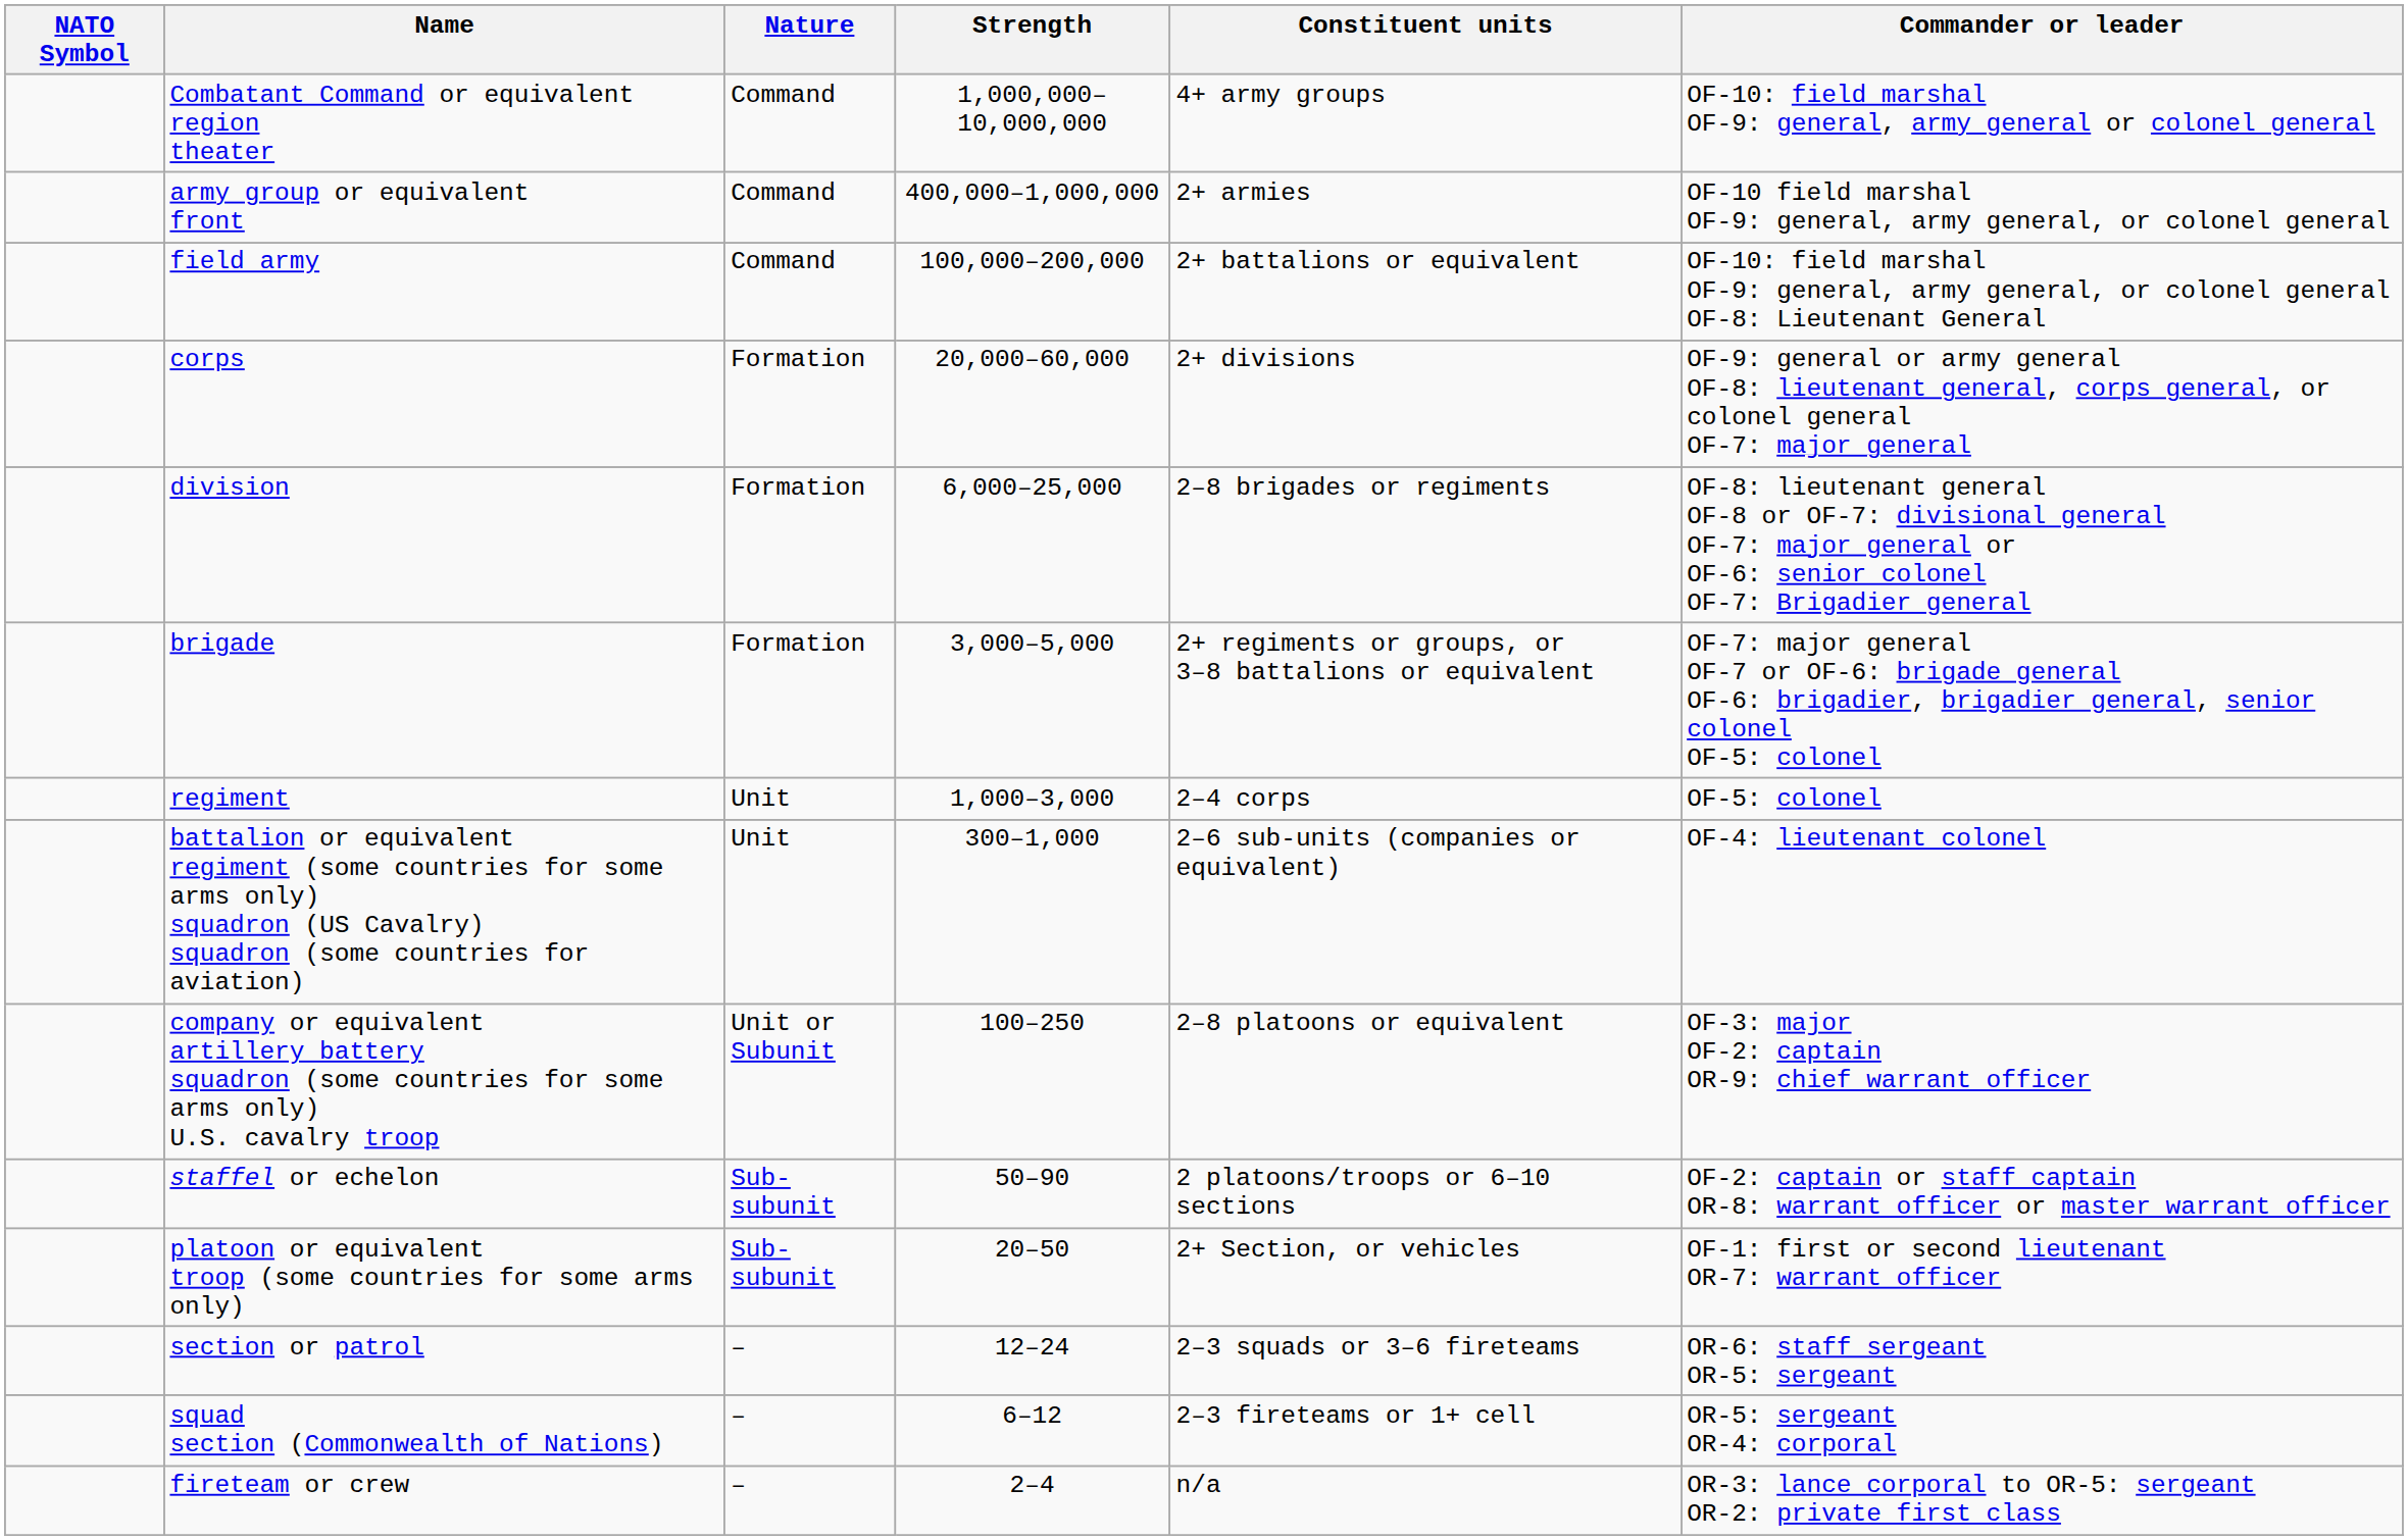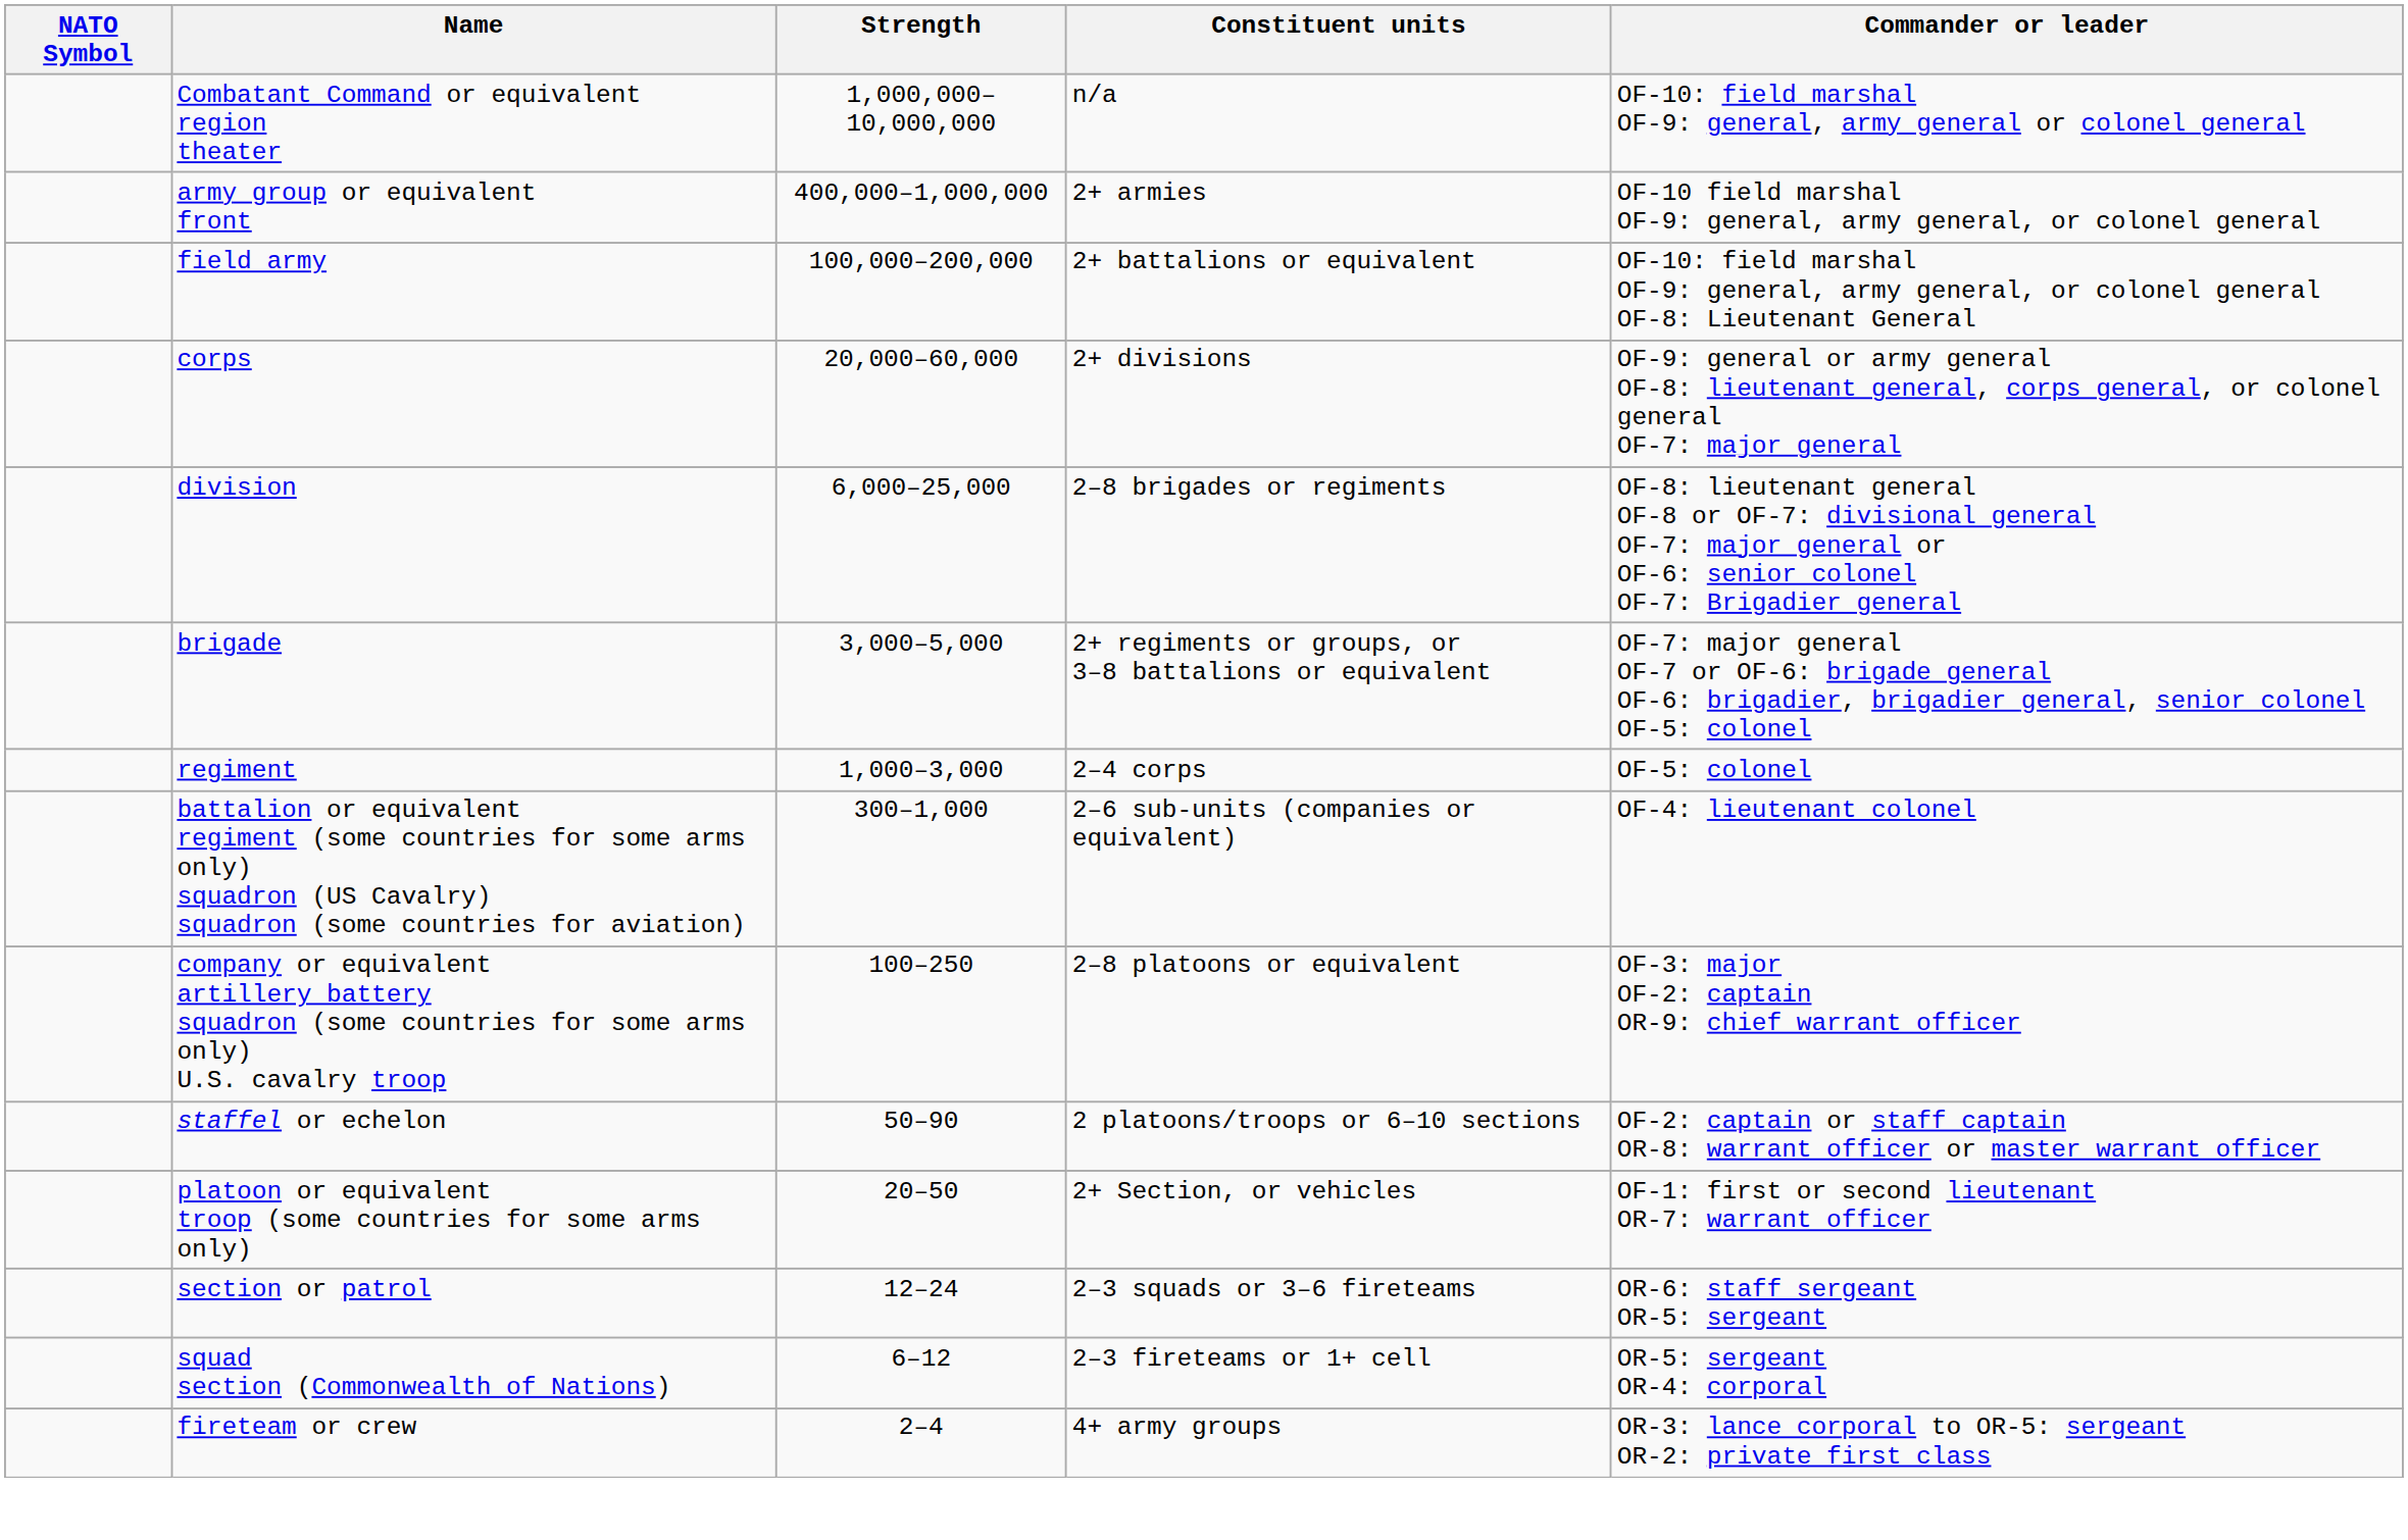- column: Nature | Command | Command | Command | Formation | Formation | Formation | Unit | Unit | Unit or Subunit | Sub-subunit | Sub-subunit | – | – | –
Combatant Command or equivalent region theater | Constituent units: 4+ army groups -> n/a
fireteam or crew | Constituent units: n/a -> 4+ army groups
